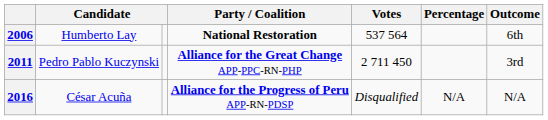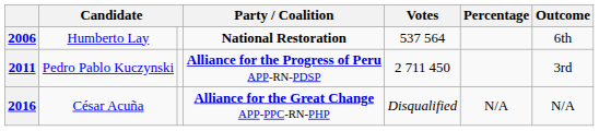2011 | Party / Coalition: Alliance for the Great Change APP-PPC-RN-PHP -> Alliance for the Progress of Peru APP-RN-PDSP
2016 | Party / Coalition: Alliance for the Progress of Peru APP-RN-PDSP -> Alliance for the Great Change APP-PPC-RN-PHP
